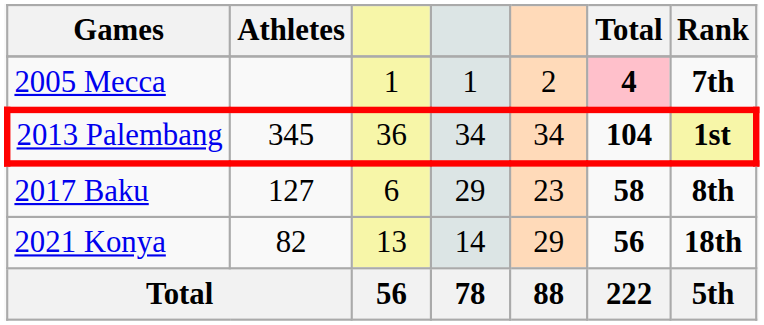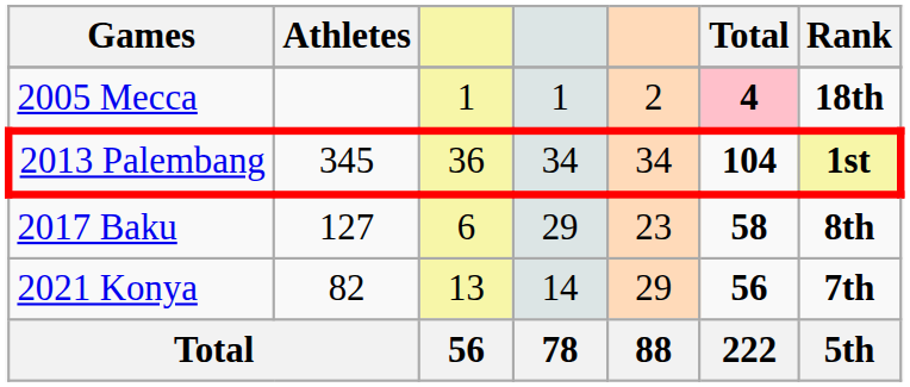2005 Mecca | Rank: 7th -> 18th
2021 Konya | Rank: 18th -> 7th
